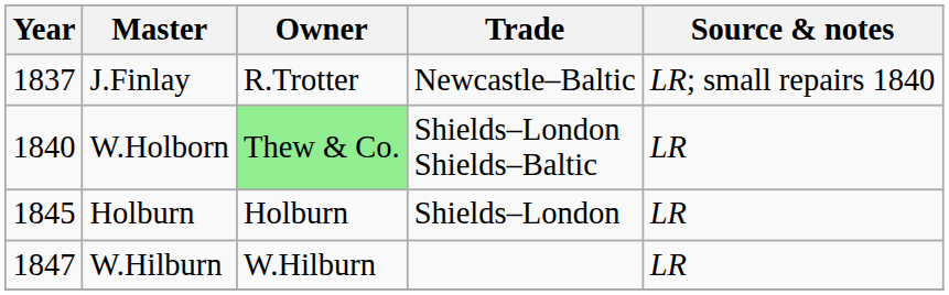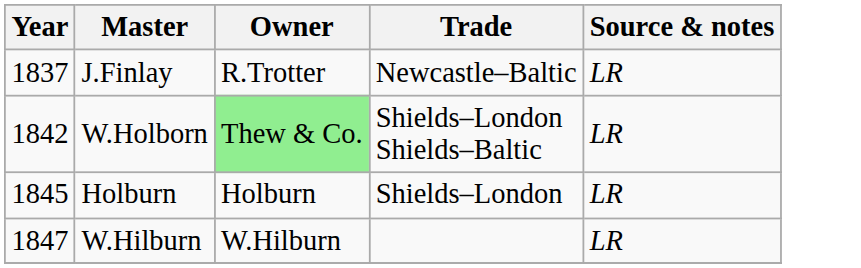J.Finlay | Source & notes: LR; small repairs 1840 -> LR
W.Holborn | Year: 1840 -> 1842
